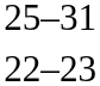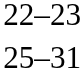rows swapped: 25–31 <-> 22–23
